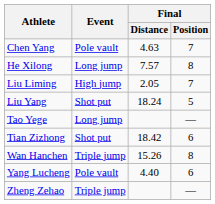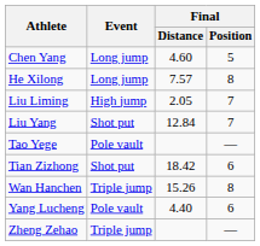Chen Yang | Event: Pole vault -> Long jump
Chen Yang | Final / Distance: 4.63 -> 4.60
Chen Yang | Final / Position: 7 -> 5
Liu Yang | Final / Distance: 18.24 -> 12.84
Liu Yang | Final / Position: 5 -> 7
Tao Yege | Event: Long jump -> Pole vault
